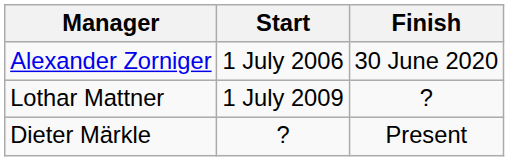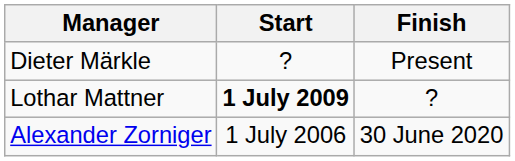rows swapped: Alexander Zorniger <-> Dieter Märkle
Lothar Mattner | Start: normal -> bold
